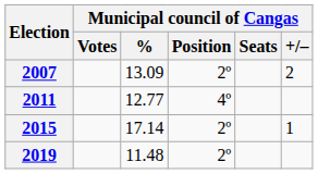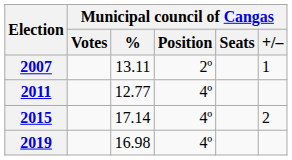2007 | Municipal council of Cangas / %: 13.09 -> 13.11
2007 | Municipal council of Cangas / +/–: 2 -> 1
2015 | Municipal council of Cangas / Position: 2º -> 4º
2015 | Municipal council of Cangas / +/–: 1 -> 2
2019 | Municipal council of Cangas / %: 11.48 -> 16.98
2019 | Municipal council of Cangas / Position: 2º -> 4º
